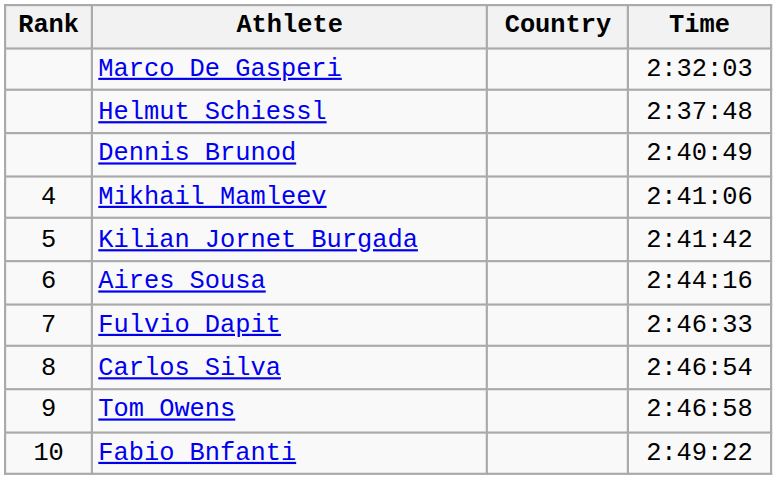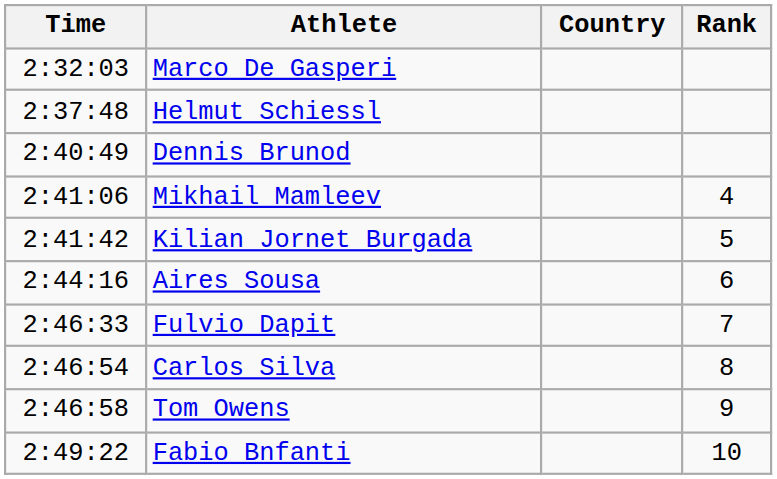columns swapped: Rank <-> Time
